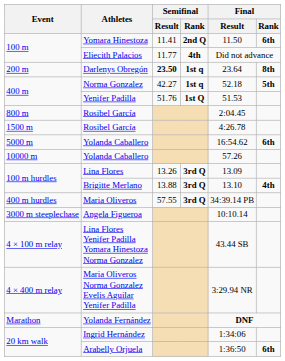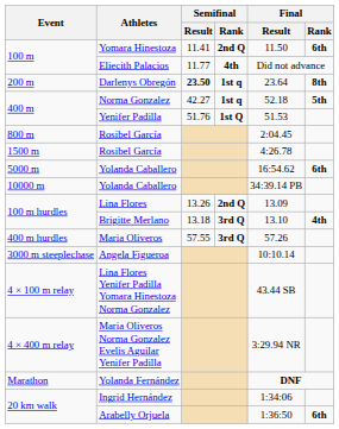10000 m / Yolanda Caballero | Final / Result: 57.26 -> 34:39.14 PB
Lina Flores | Semifinal / Rank: 3rd Q -> 2nd Q
Brigitte Merlano | Semifinal / Result: 13.88 -> 13.18
Maria Oliveros | Final / Result: 34:39.14 PB -> 57.26
